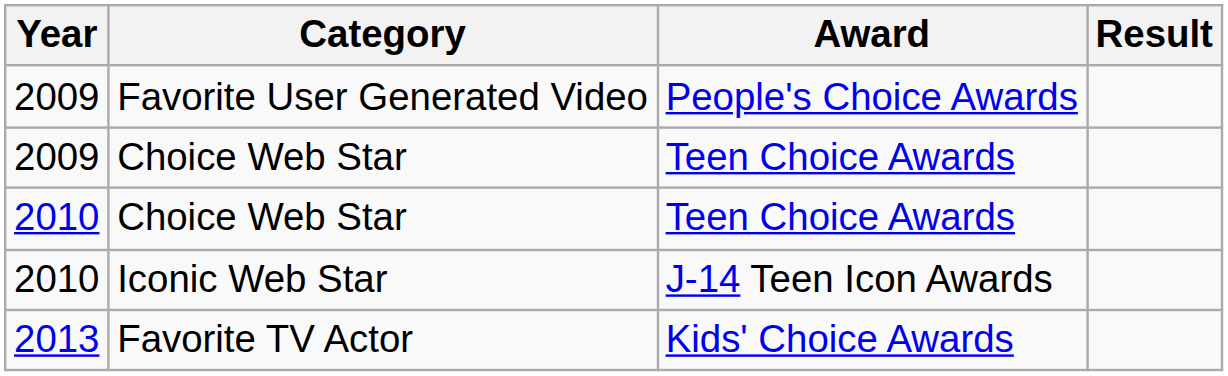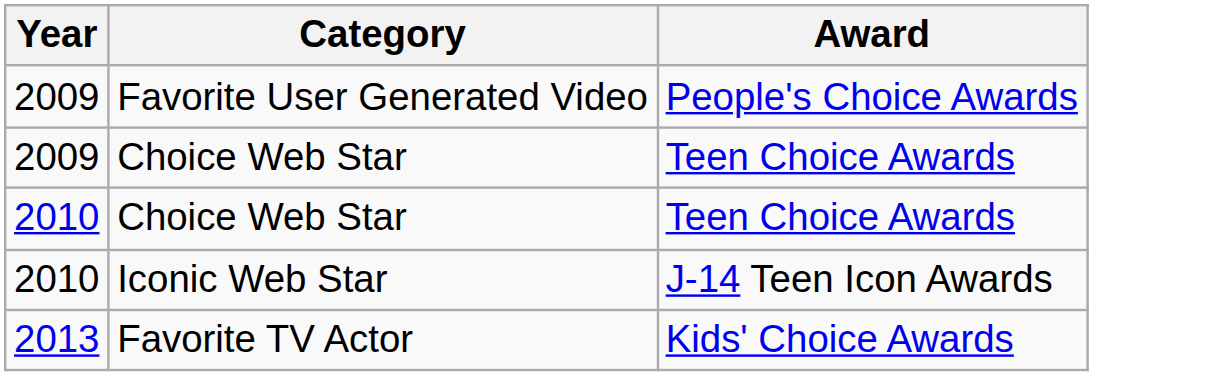- column: Result
